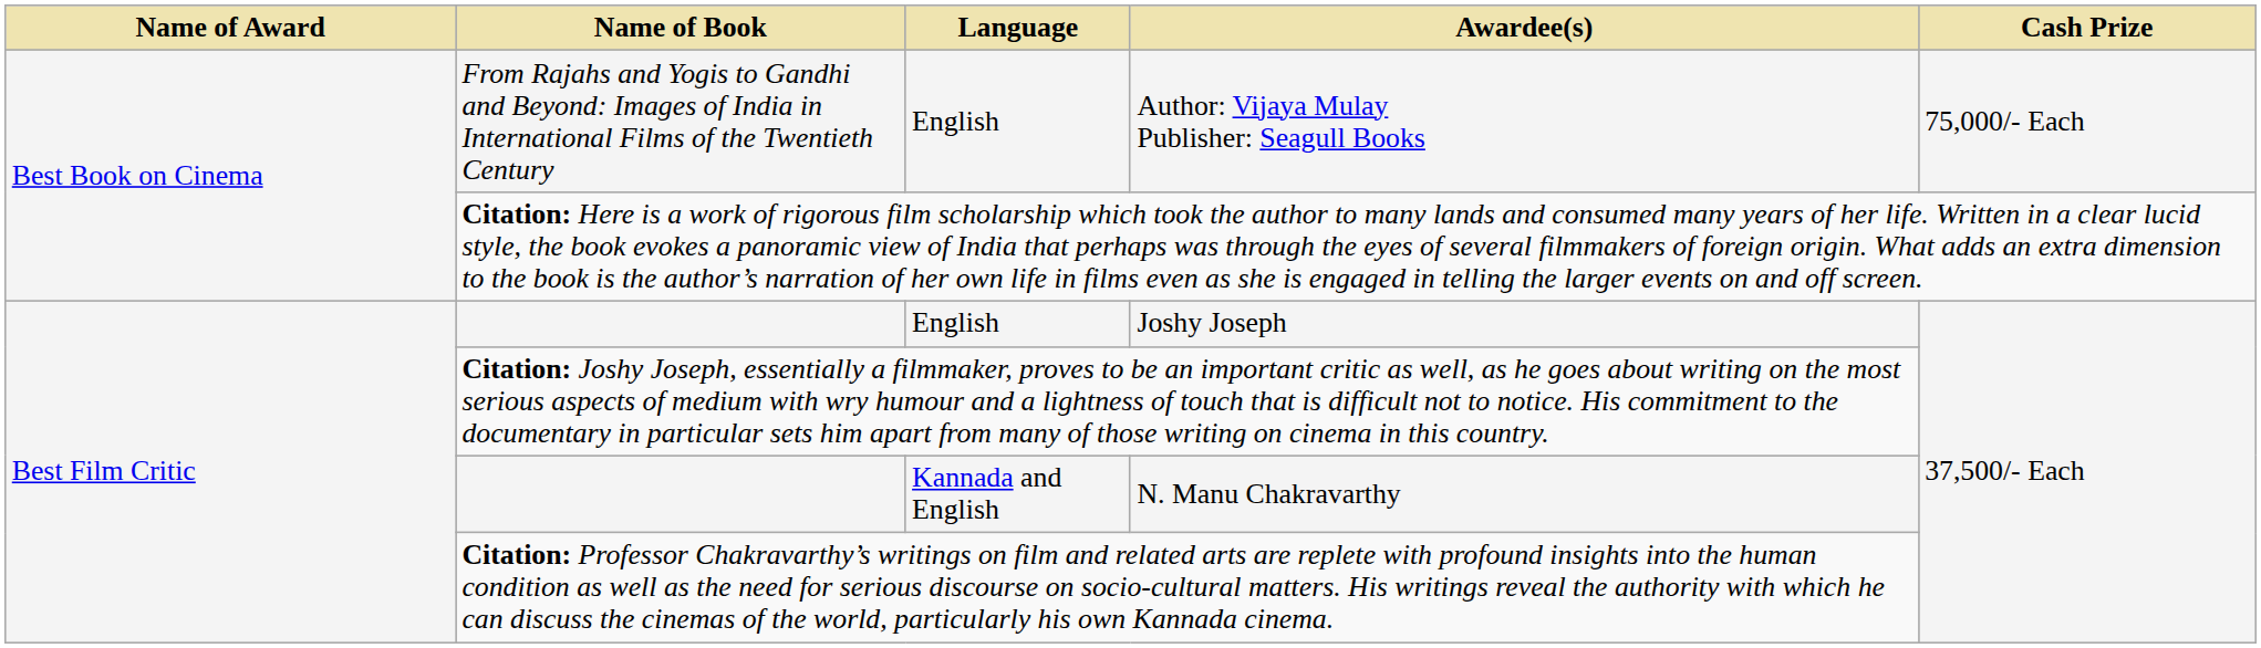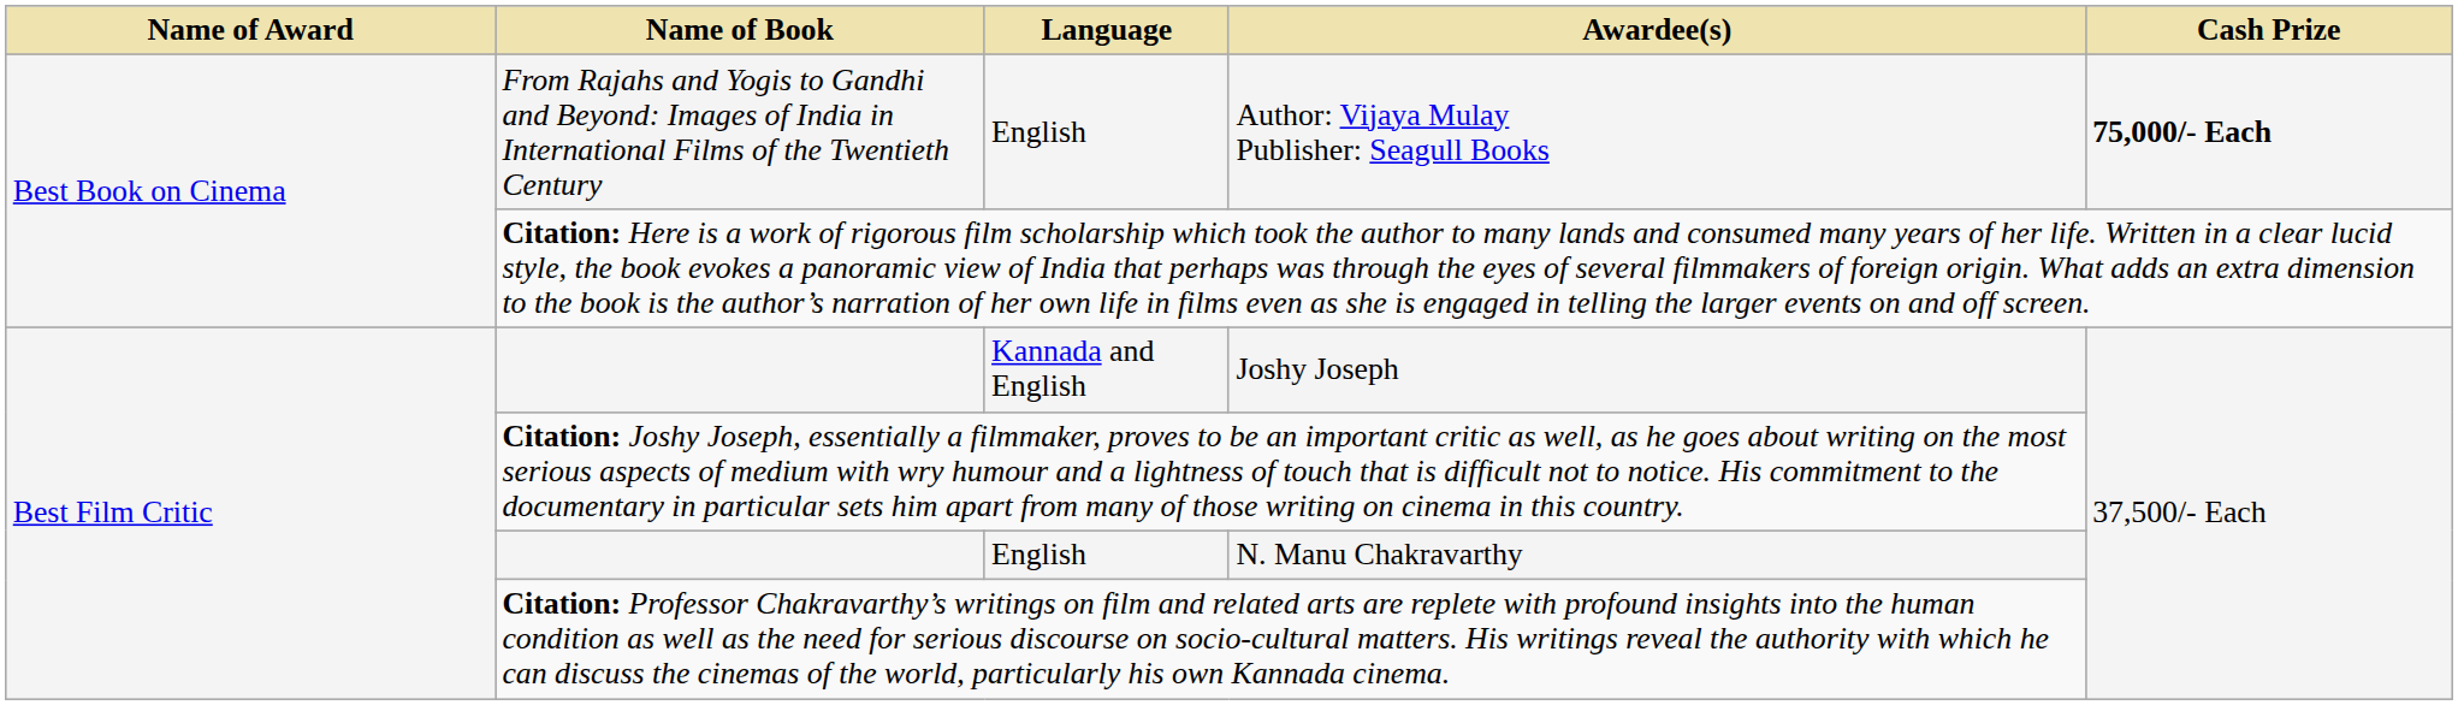Author: Vijaya Mulay Publisher: Seagull Books | Cash Prize: normal -> bold
Joshy Joseph | Language: English -> Kannada and English
N. Manu Chakravarthy | Language: Kannada and English -> English
